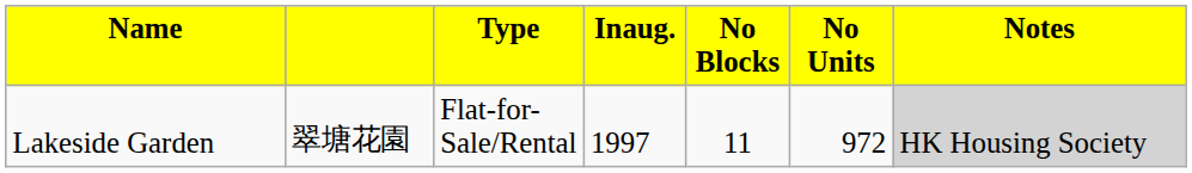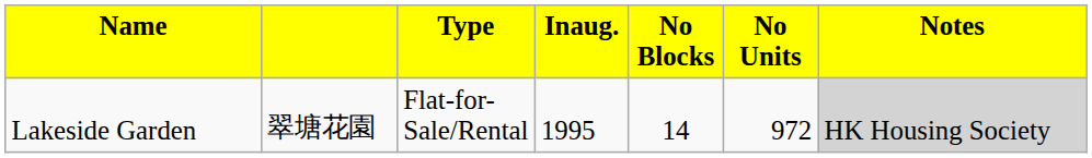Lakeside Garden | column 4: 1997 -> 1995
Lakeside Garden | column 5: 11 -> 14
